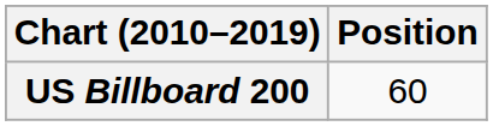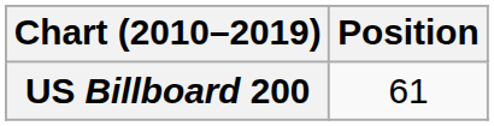US Billboard 200 | Position: 60 -> 61
